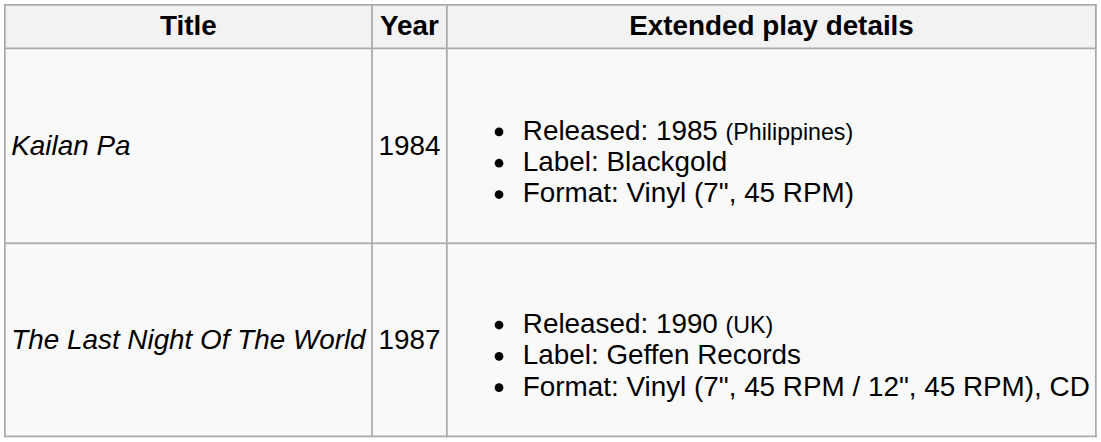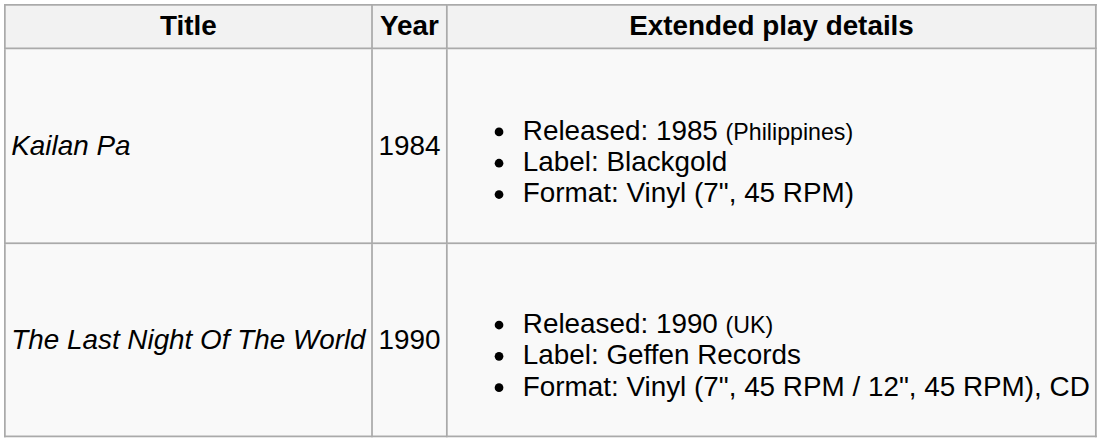The Last Night Of The World | Year: 1987 -> 1990
